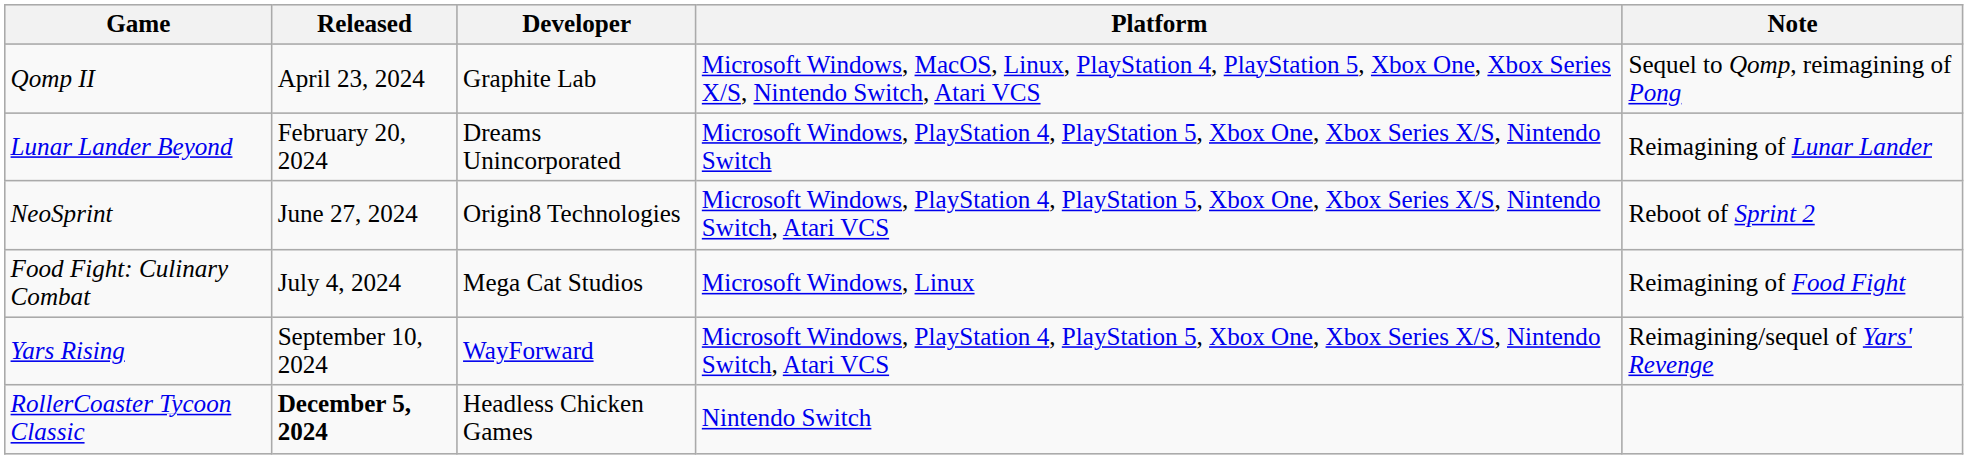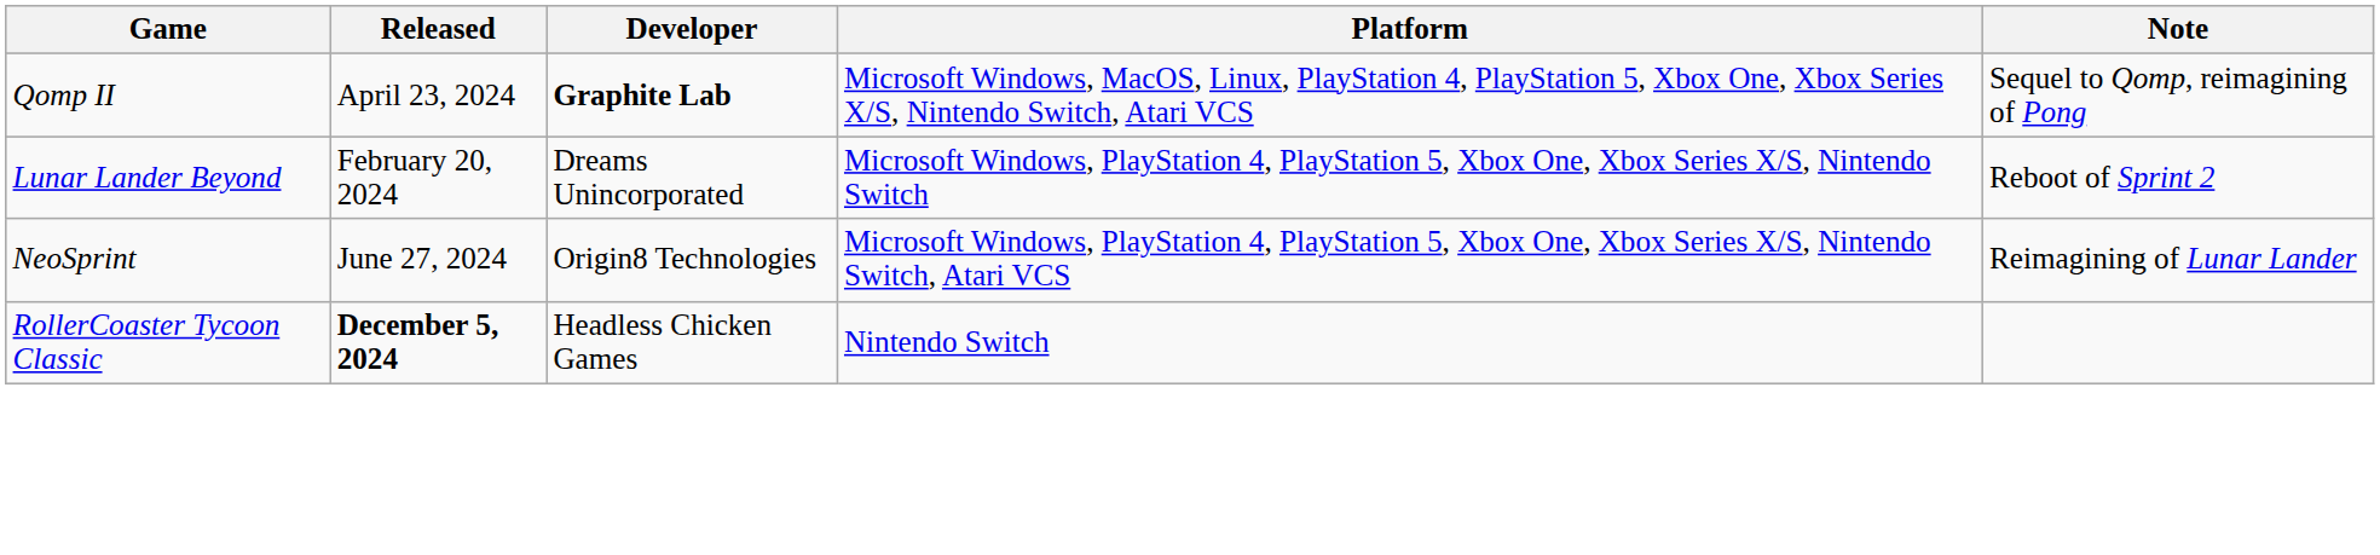Qomp II | Developer: normal -> bold
Lunar Lander Beyond | Note: Reimagining of Lunar Lander -> Reboot of Sprint 2
NeoSprint | Note: Reboot of Sprint 2 -> Reimagining of Lunar Lander
- row: Food Fight: Culinary Combat | July 4, 2024 | Mega Cat Studios | Microsoft Windows, Linux | Reimagining of Food Fight
- row: Yars Rising | September 10, 2024 | WayForward | Microsoft Windows, PlayStation 4, PlayStation 5, Xbox One, Xbox Series X/S, Nintendo Switch, Atari VCS | Reimagining/sequel of Yars' Revenge
